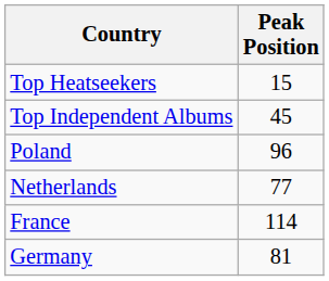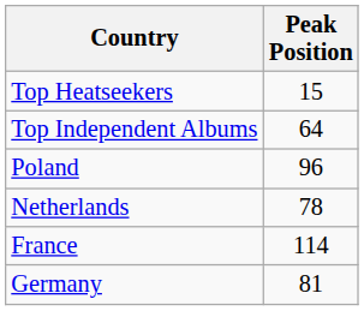Top Independent Albums | Peak Position: 45 -> 64
Netherlands | Peak Position: 77 -> 78
